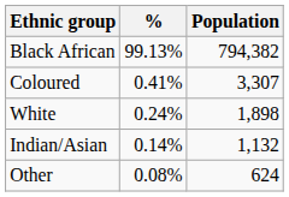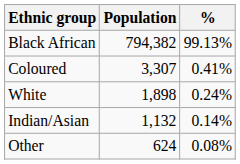columns swapped: Population <-> %
